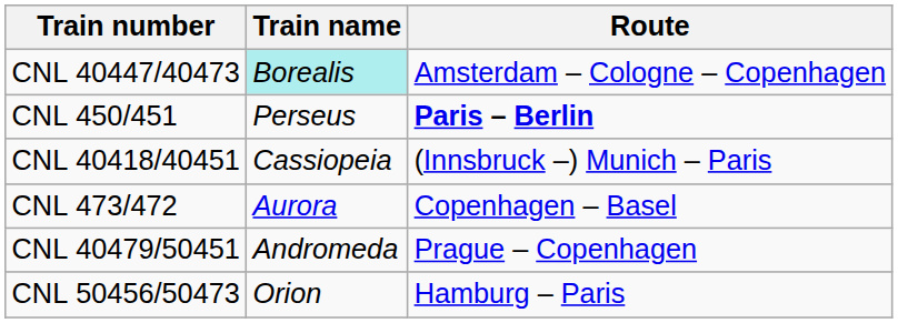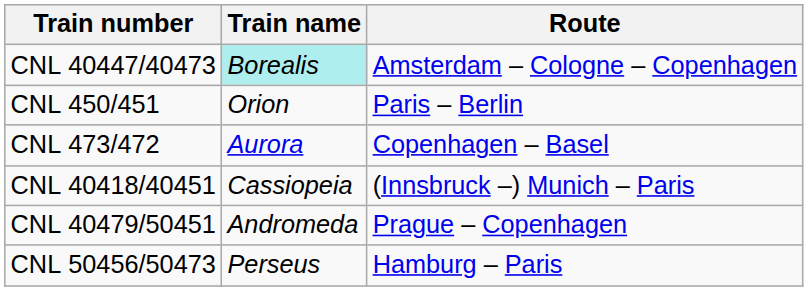CNL 450/451 | Train name: Perseus -> Orion
CNL 450/451 | Route: bold -> normal
rows swapped: CNL 40418/40451 <-> CNL 473/472
CNL 50456/50473 | Train name: Orion -> Perseus
